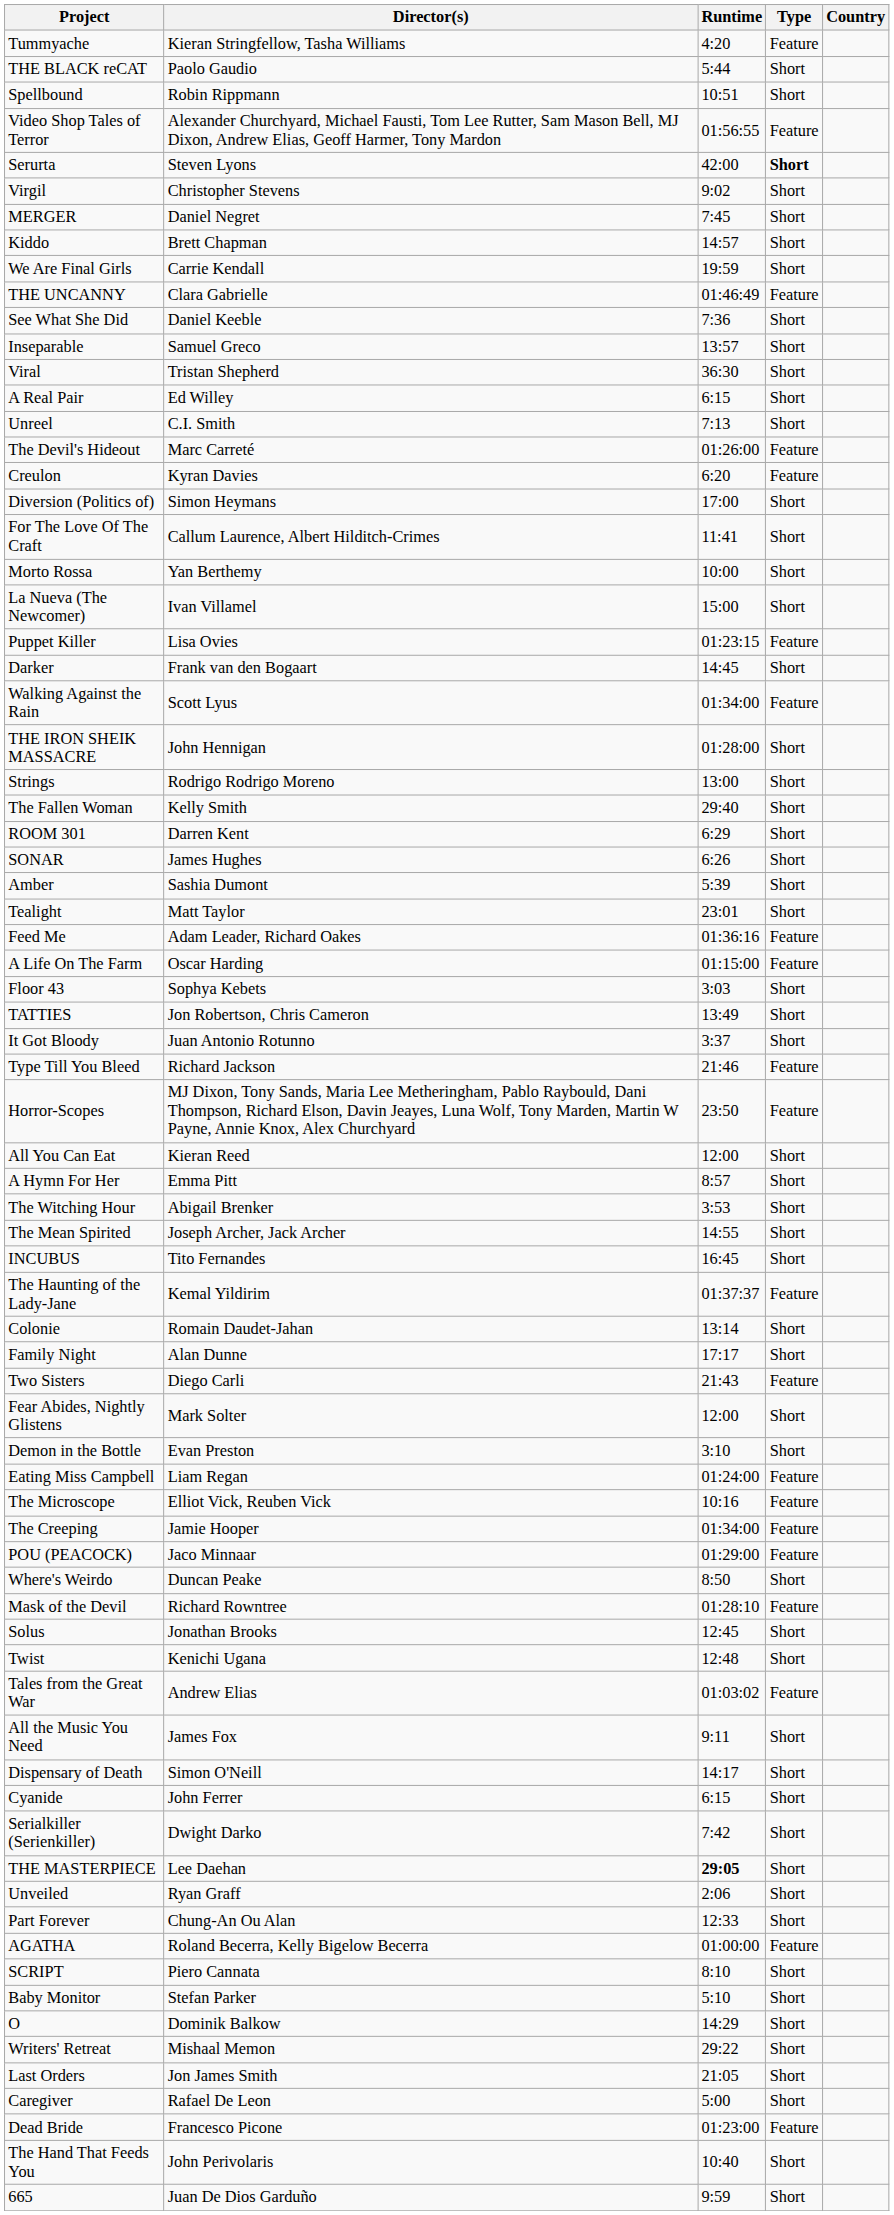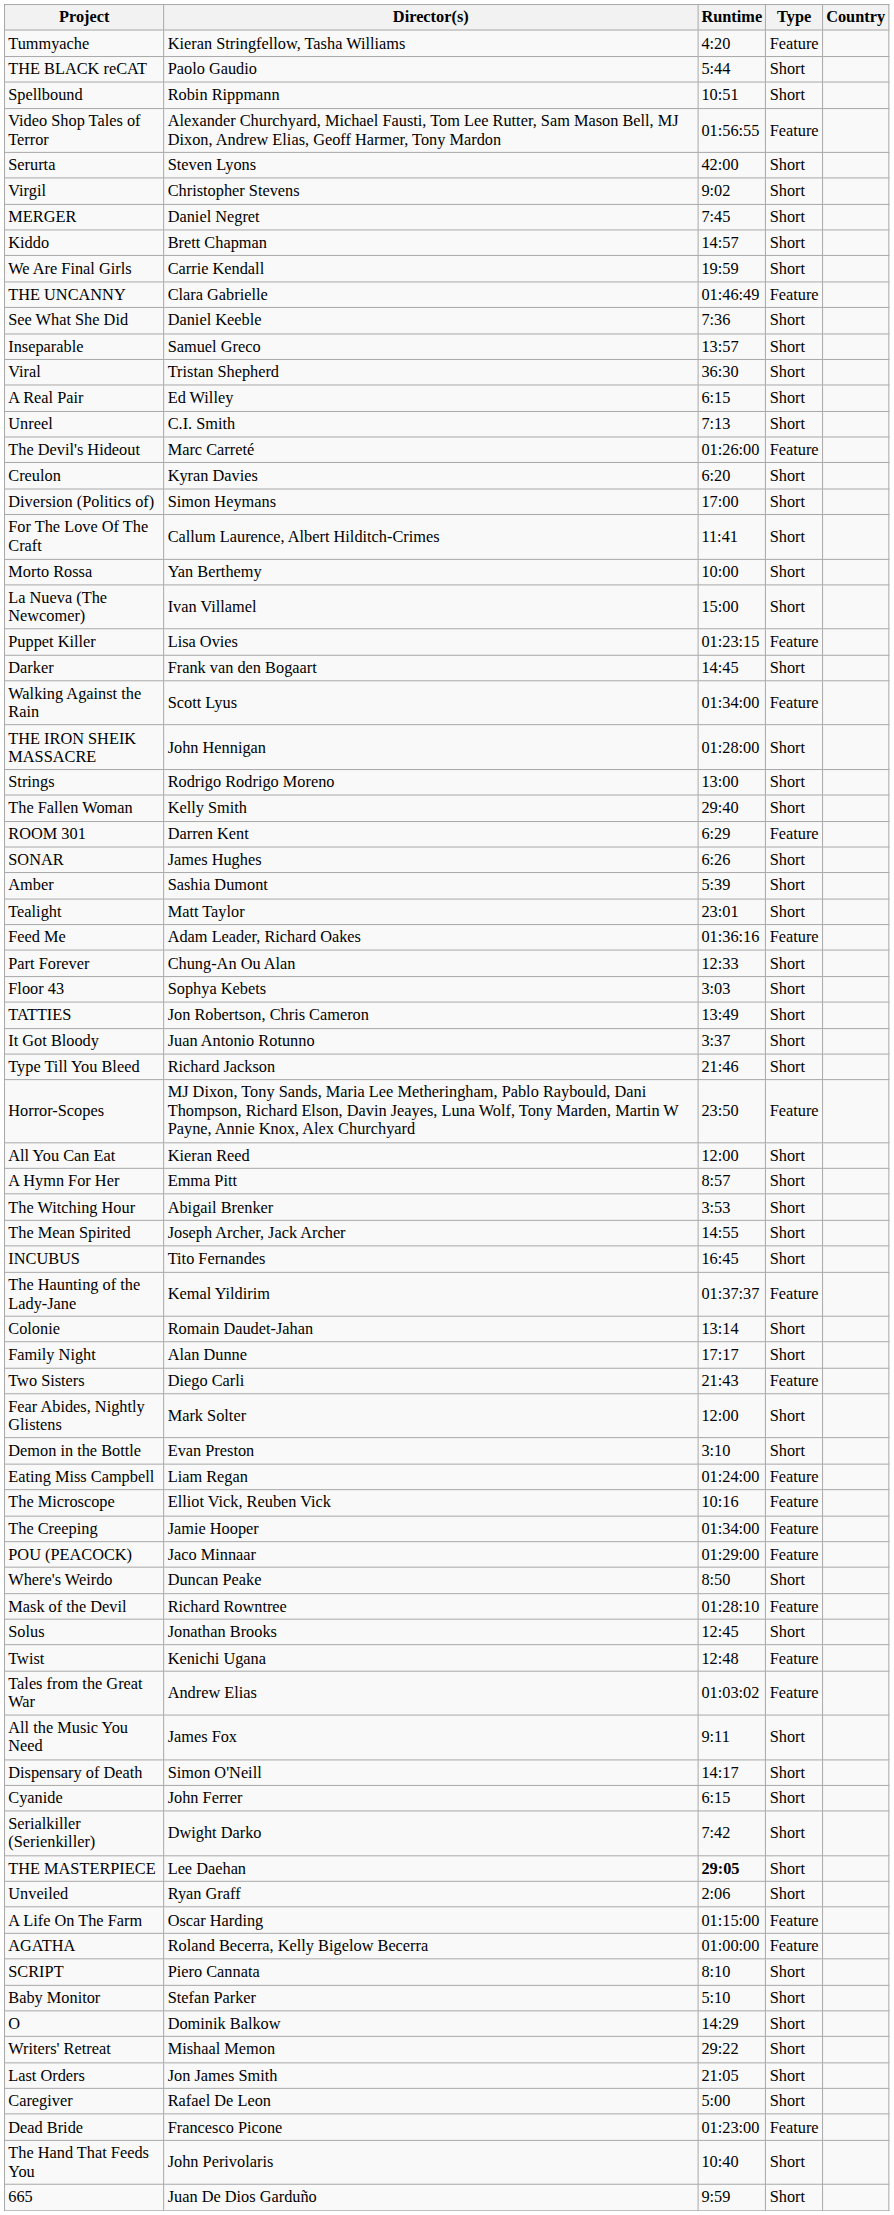Serurta | Type: bold -> normal
Creulon | Type: Feature -> Short
ROOM 301 | Type: Short -> Feature
rows swapped: A Life On The Farm <-> Part Forever
Type Till You Bleed | Type: Feature -> Short
Twist | Type: Short -> Feature
